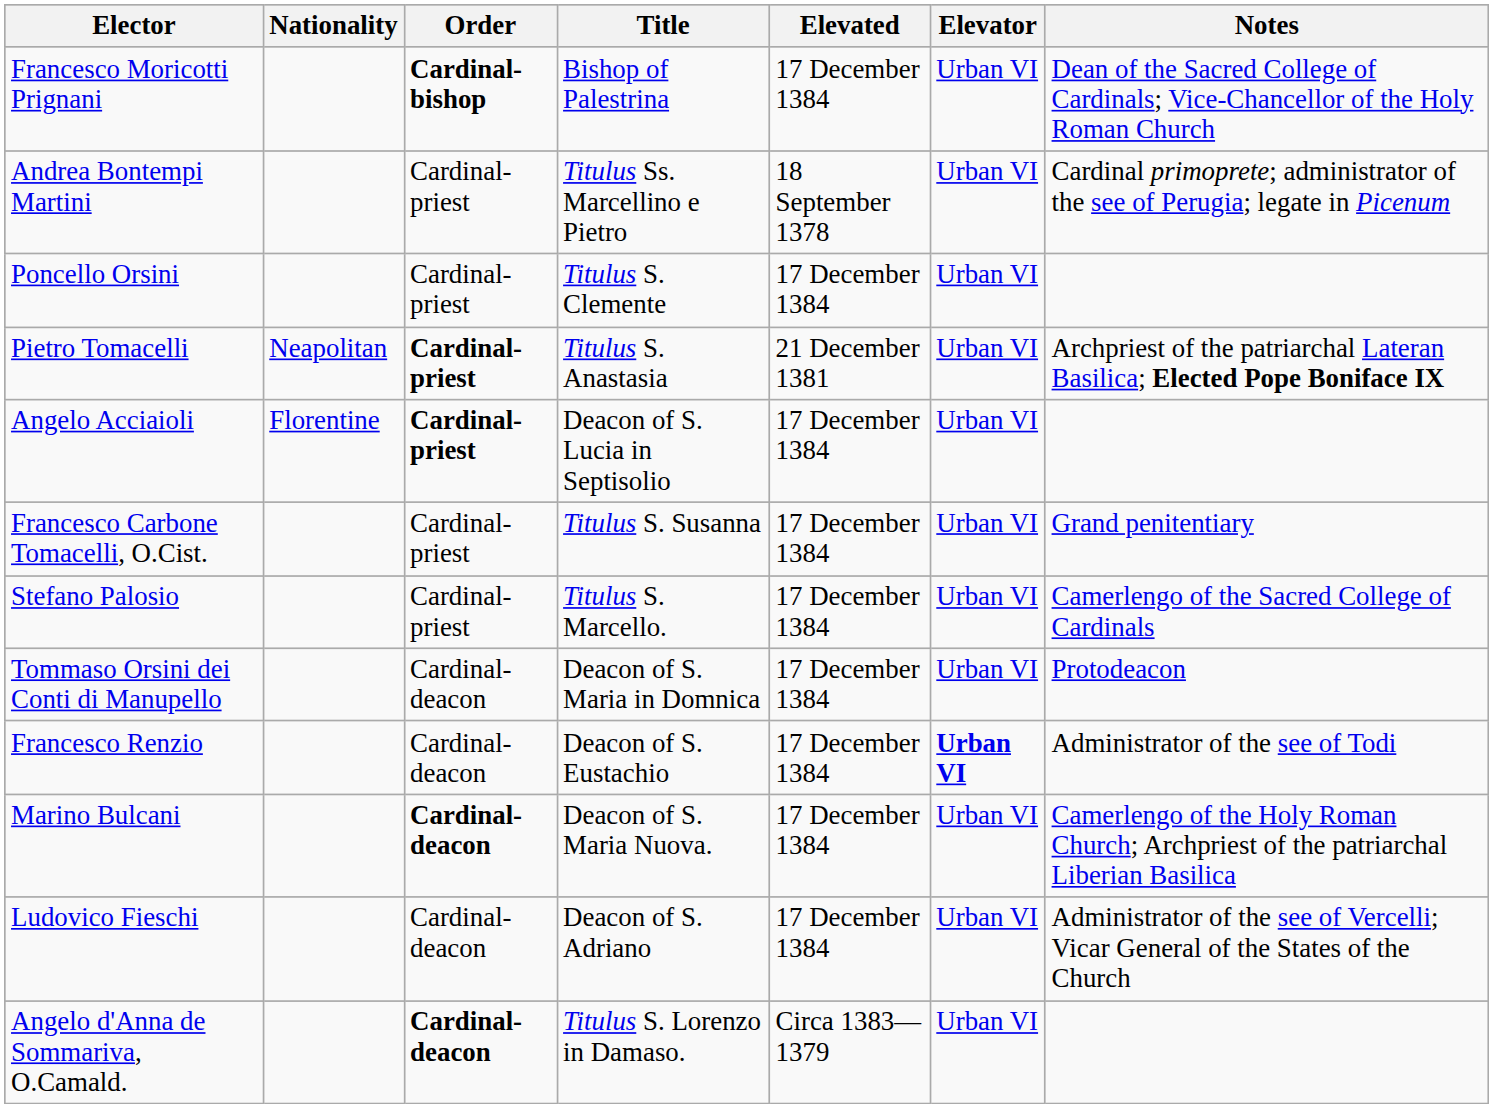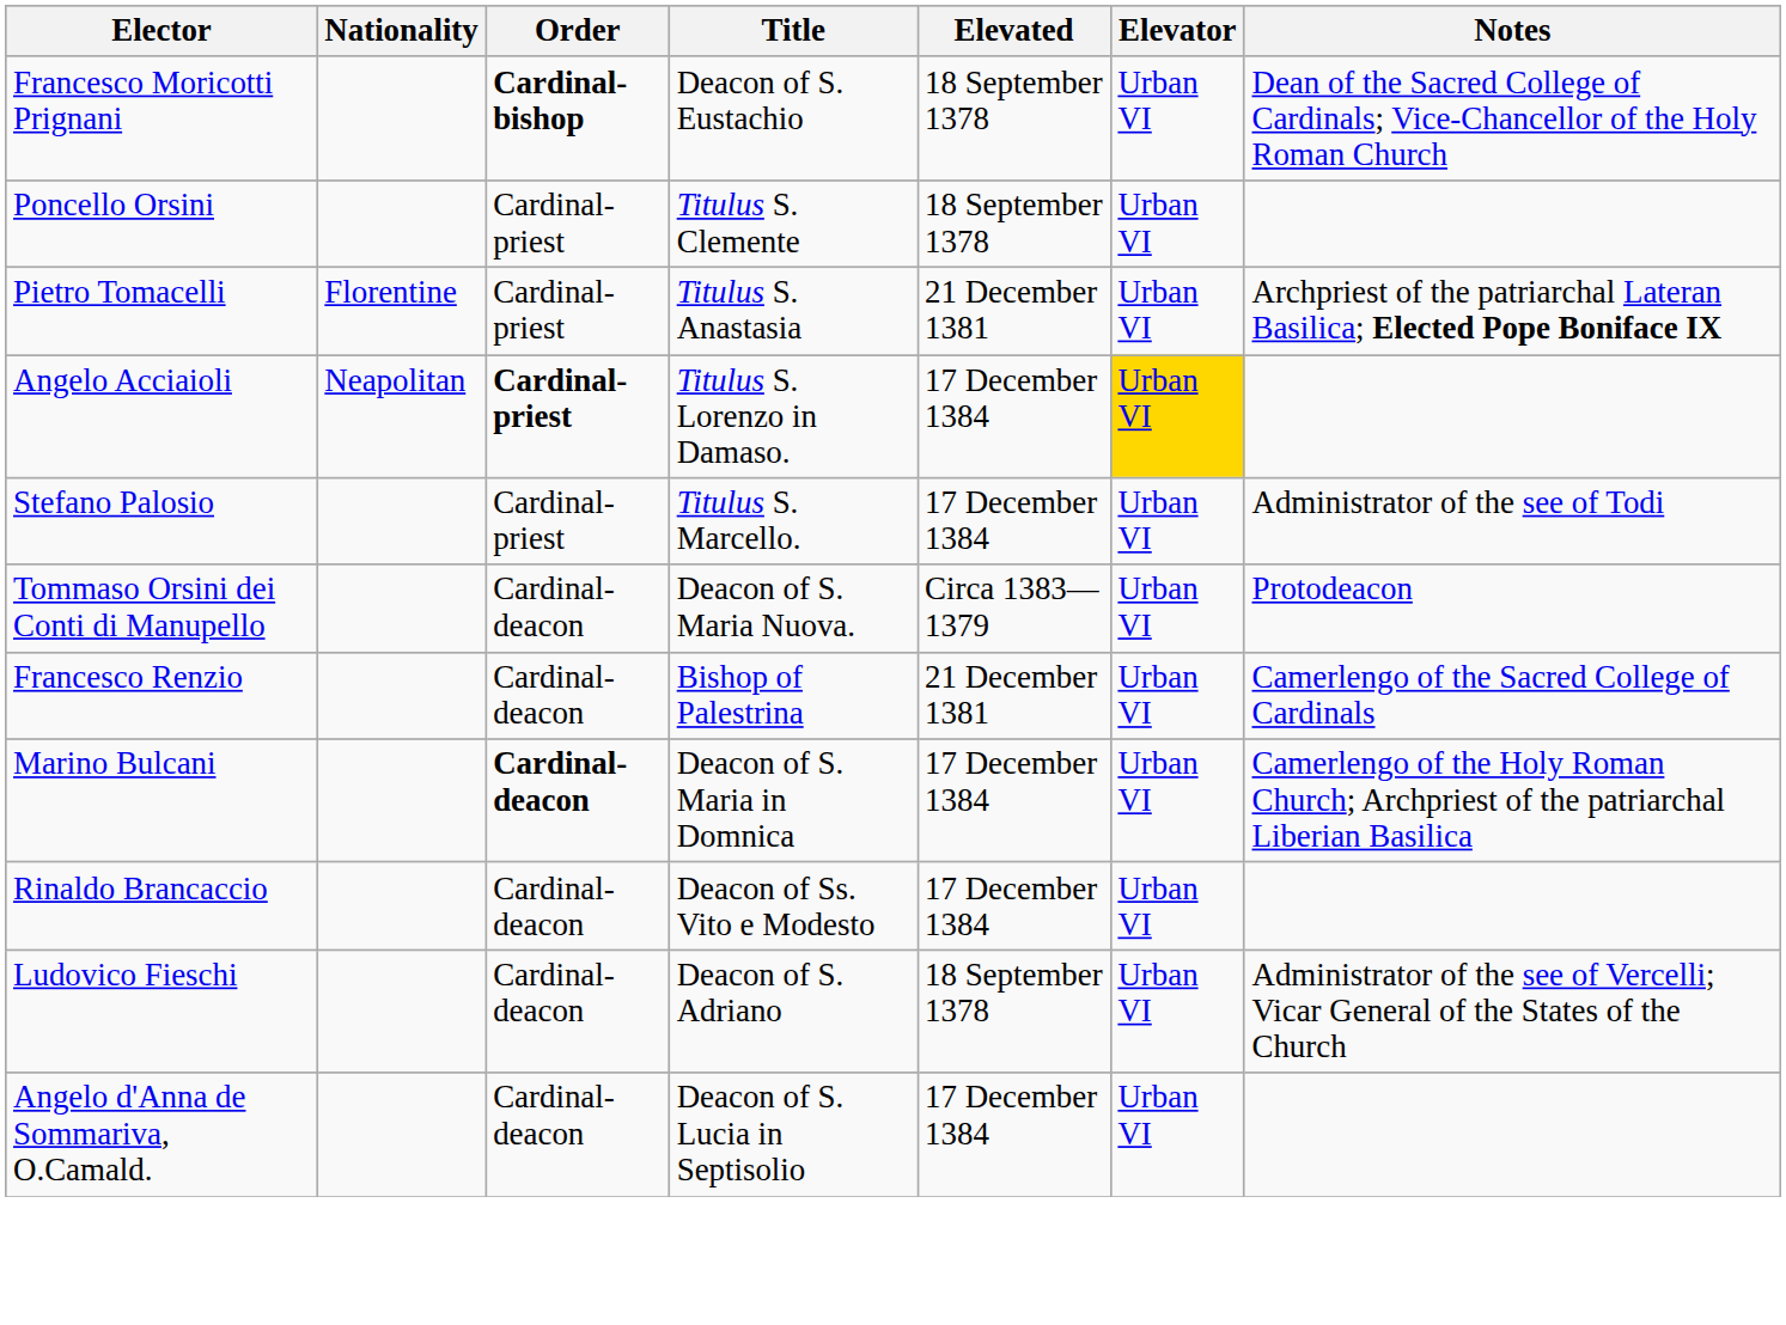Francesco Moricotti Prignani | Title: Bishop of Palestrina -> Deacon of S. Eustachio
Francesco Moricotti Prignani | Elevated: 17 December 1384 -> 18 September 1378
- row: Andrea Bontempi Martini | Cardinal-priest | Titulus Ss. Marcellino e Pietro | 18 September 1378 | Urban VI | Cardinal primoprete; administrator of the see of Perugia; legate in Picenum
Poncello Orsini | Elevated: 17 December 1384 -> 18 September 1378
Pietro Tomacelli | Nationality: Neapolitan -> Florentine
Pietro Tomacelli | Order: bold -> normal
Angelo Acciaioli | Nationality: Florentine -> Neapolitan
Angelo Acciaioli | Title: Deacon of S. Lucia in Septisolio -> Titulus S. Lorenzo in Damaso.
Angelo Acciaioli | Elevator: no background -> gold background
- row: Francesco Carbone Tomacelli, O.Cist. | Cardinal-priest | Titulus S. Susanna | 17 December 1384 | Urban VI | Grand penitentiary
Stefano Palosio | Notes: Camerlengo of the Sacred College of Cardinals -> Administrator of the see of Todi
Tommaso Orsini dei Conti di Manupello | Title: Deacon of S. Maria in Domnica -> Deacon of S. Maria Nuova.
Tommaso Orsini dei Conti di Manupello | Elevated: 17 December 1384 -> Circa 1383—1379
Francesco Renzio | Title: Deacon of S. Eustachio -> Bishop of Palestrina
Francesco Renzio | Elevated: 17 December 1384 -> 21 December 1381
Francesco Renzio | Elevator: bold -> normal
Francesco Renzio | Notes: Administrator of the see of Todi -> Camerlengo of the Sacred College of Cardinals
Marino Bulcani | Title: Deacon of S. Maria Nuova. -> Deacon of S. Maria in Domnica
+ row: Rinaldo Brancaccio | Cardinal-deacon | Deacon of Ss. Vito e Modesto | 17 December 1384 | Urban VI
Ludovico Fieschi | Elevated: 17 December 1384 -> 18 September 1378
Angelo d'Anna de Sommariva, O.Camald. | Order: bold -> normal
Angelo d'Anna de Sommariva, O.Camald. | Title: Titulus S. Lorenzo in Damaso. -> Deacon of S. Lucia in Septisolio
Angelo d'Anna de Sommariva, O.Camald. | Elevated: Circa 1383—1379 -> 17 December 1384
